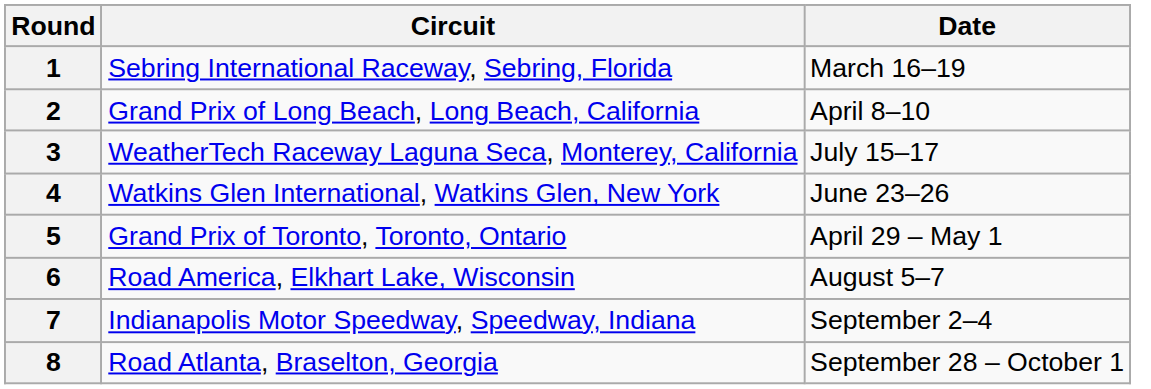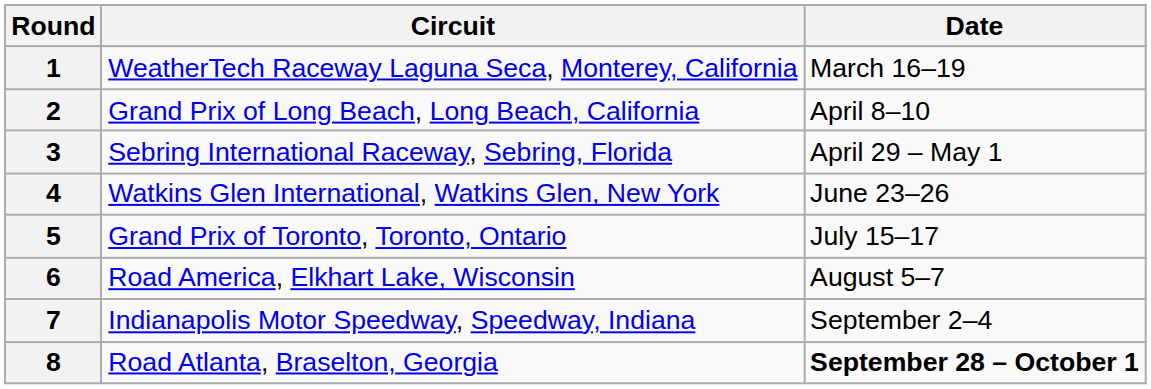1 | Circuit: Sebring International Raceway, Sebring, Florida -> WeatherTech Raceway Laguna Seca, Monterey, California
3 | Circuit: WeatherTech Raceway Laguna Seca, Monterey, California -> Sebring International Raceway, Sebring, Florida
3 | Date: July 15–17 -> April 29 – May 1
5 | Date: April 29 – May 1 -> July 15–17
8 | Date: normal -> bold
